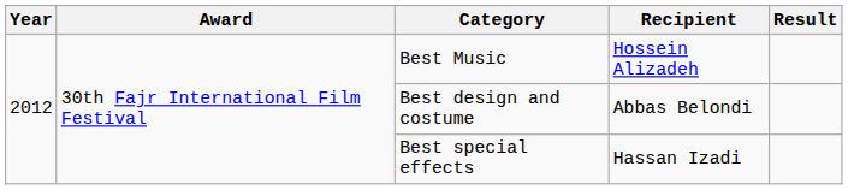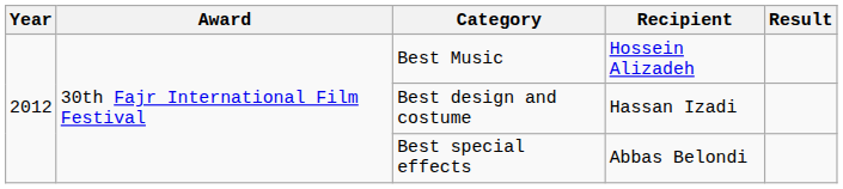Best design and costume | Recipient: Abbas Belondi -> Hassan Izadi
Best special effects | Recipient: Hassan Izadi -> Abbas Belondi
